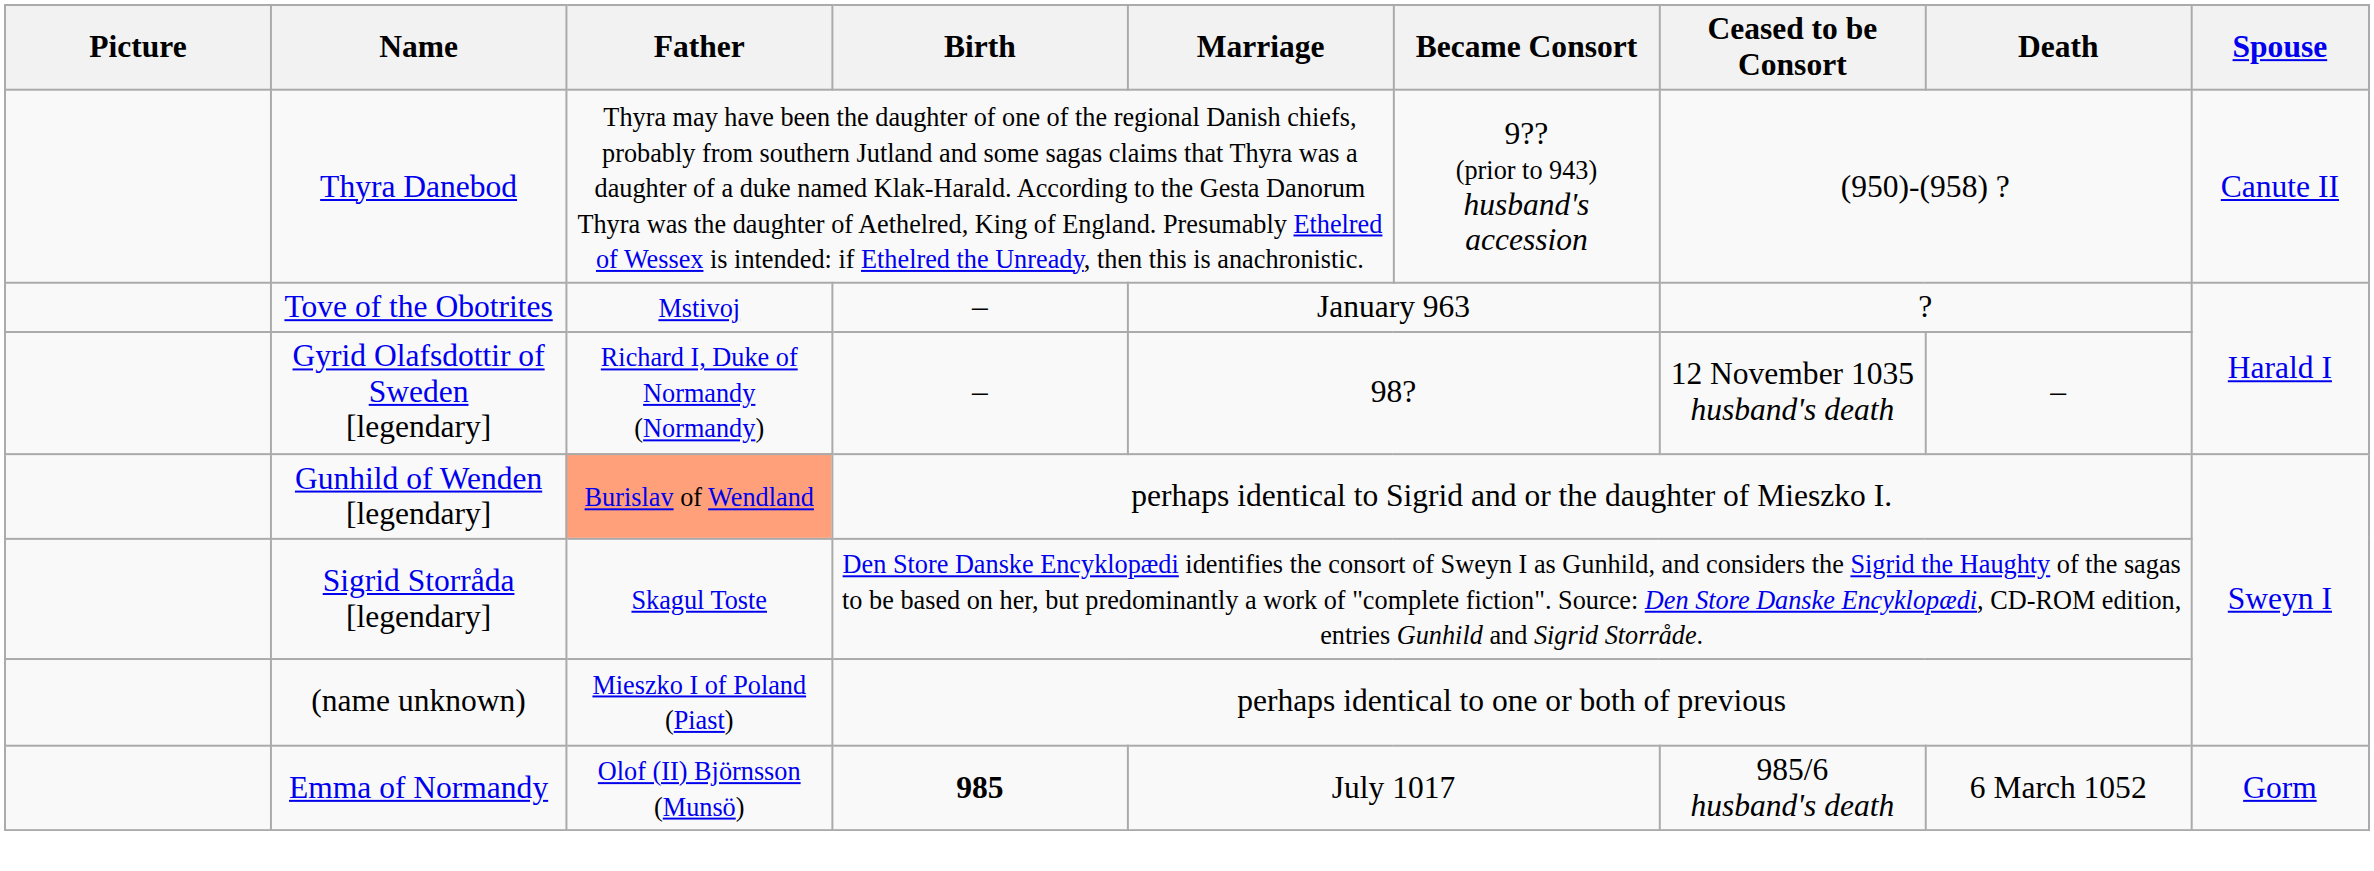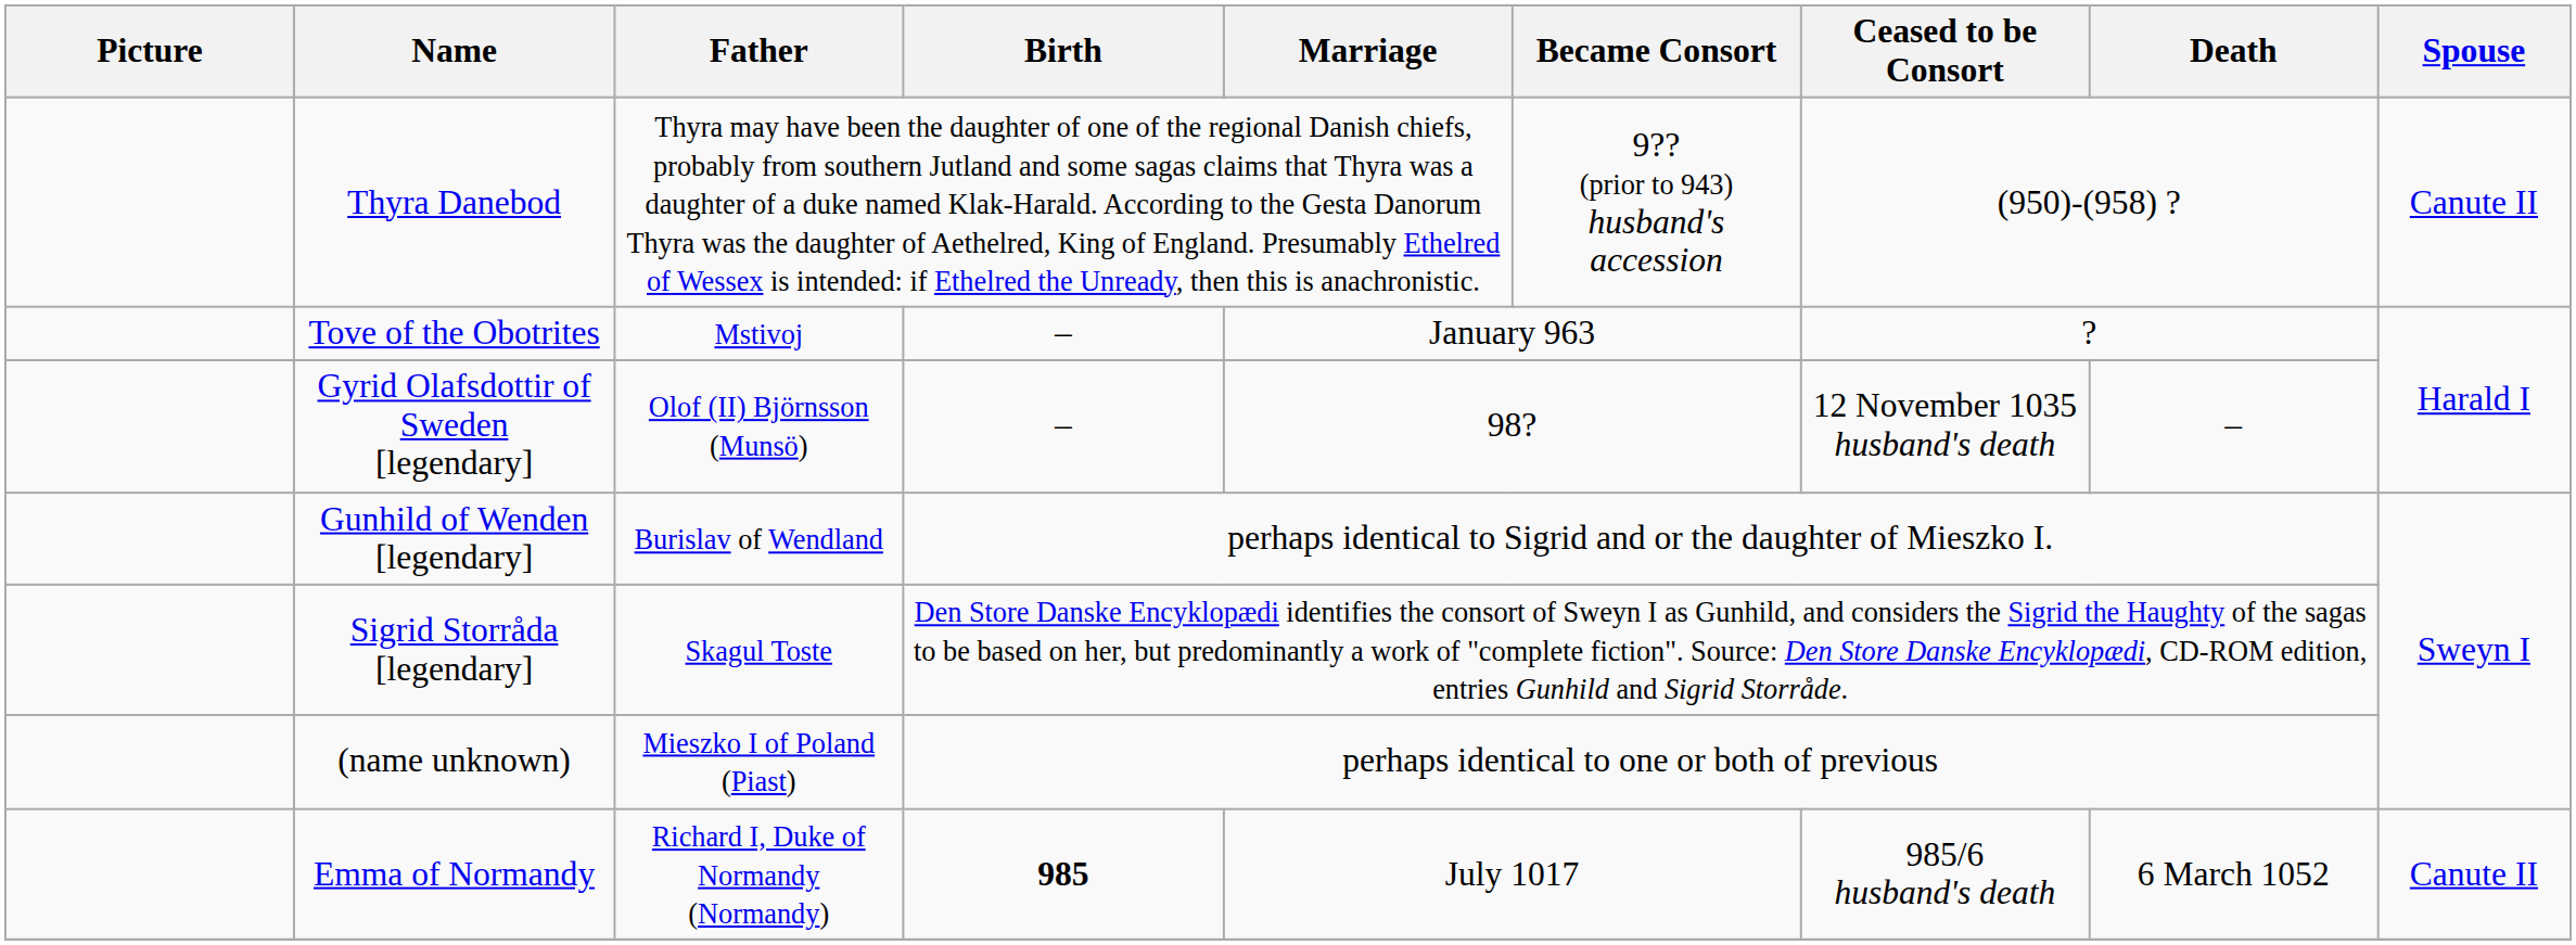Gyrid Olafsdottir of Sweden [legendary] | Father: Richard I, Duke of Normandy (Normandy) -> Olof (II) Björnsson (Munsö)
Gunhild of Wenden [legendary] | Father: lightsalmon background -> no background
Emma of Normandy | Father: Olof (II) Björnsson (Munsö) -> Richard I, Duke of Normandy (Normandy)
Emma of Normandy | Spouse: Gorm -> Canute II
